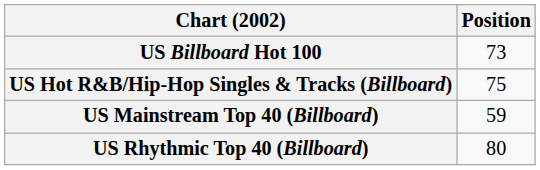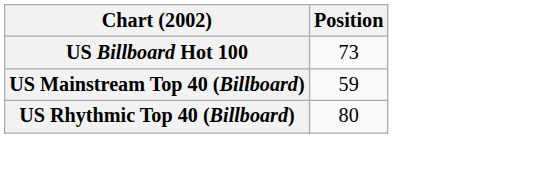- row: US Hot R&B/Hip-Hop Singles & Tracks (Billboard) | 75
